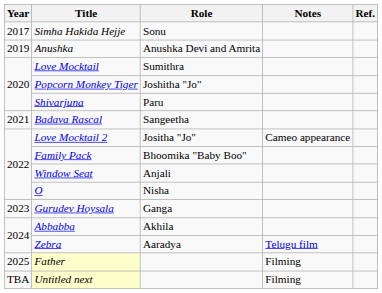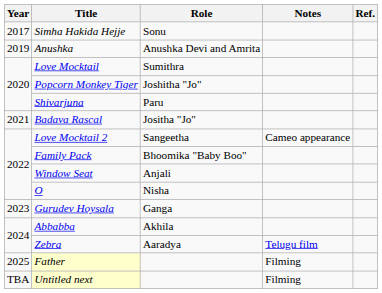Badava Rascal | Role: Sangeetha -> Jositha "Jo"
Love Mocktail 2 | Role: Jositha "Jo" -> Sangeetha
